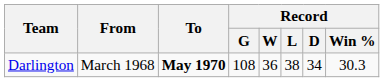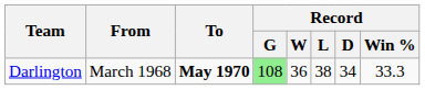Darlington | Record / G: no background -> lightgreen background
Darlington | Record / Win %: 30.3 -> 33.3
